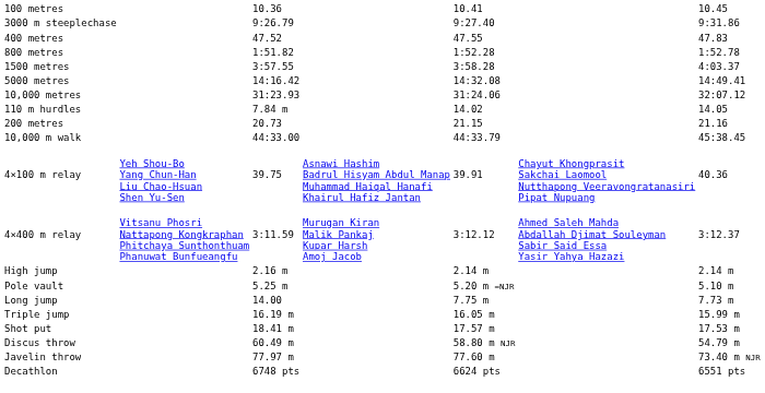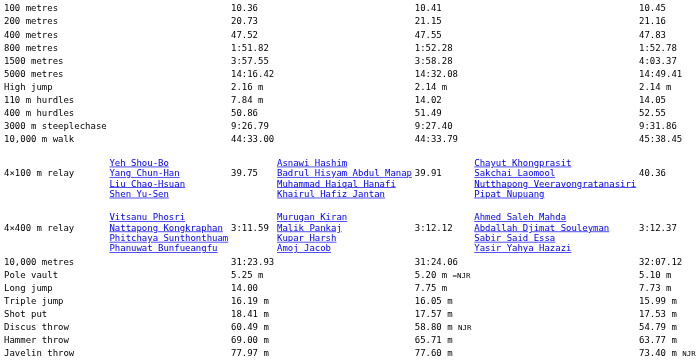rows swapped: 200 metres <-> 3000 m steeplechase
rows swapped: 10,000 metres <-> High jump
+ row: 400 m hurdles | 50.86 | 51.49 | 52.55
+ row: Hammer throw | 69.00 m | 65.71 m | 63.77 m
- row: Decathlon | 6748 pts | 6624 pts | 6551 pts
